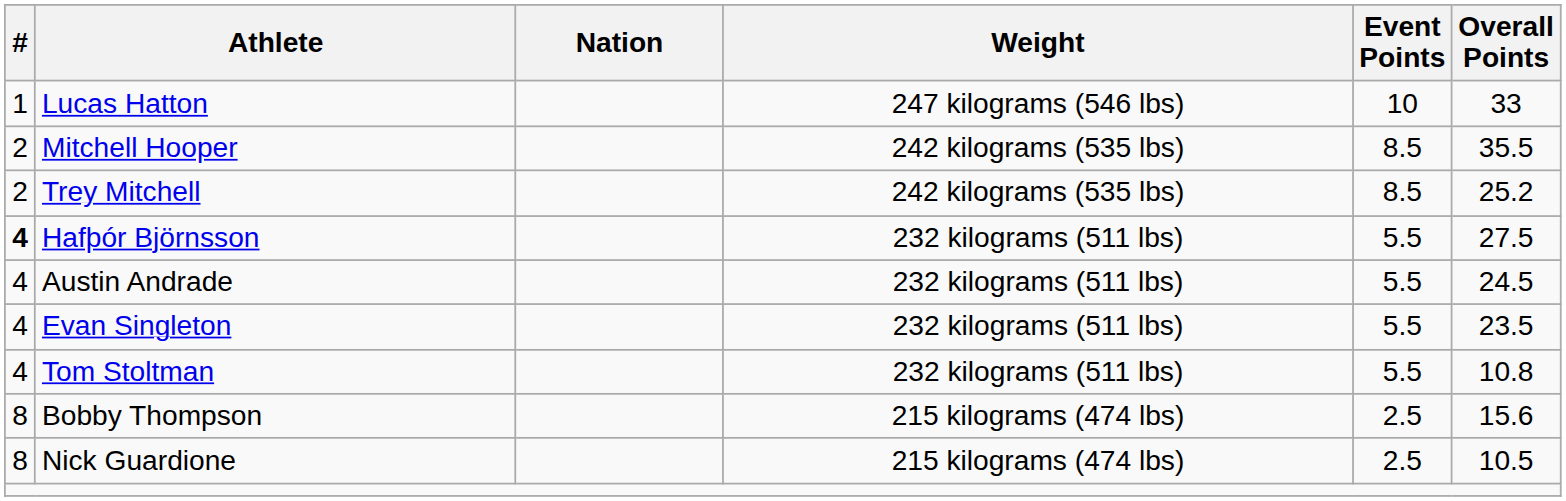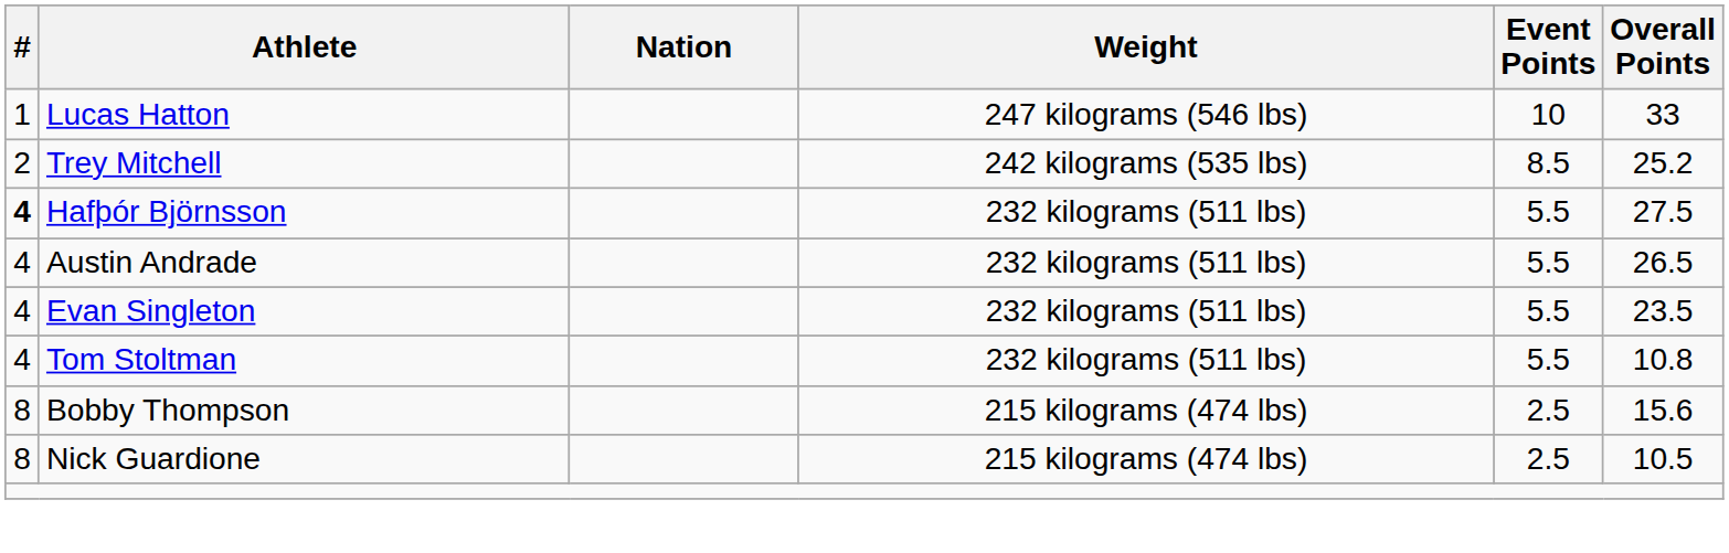- row: 2 | Mitchell Hooper | 242 kilograms (535 lbs) | 8.5 | 35.5
Austin Andrade | Overall Points: 24.5 -> 26.5
